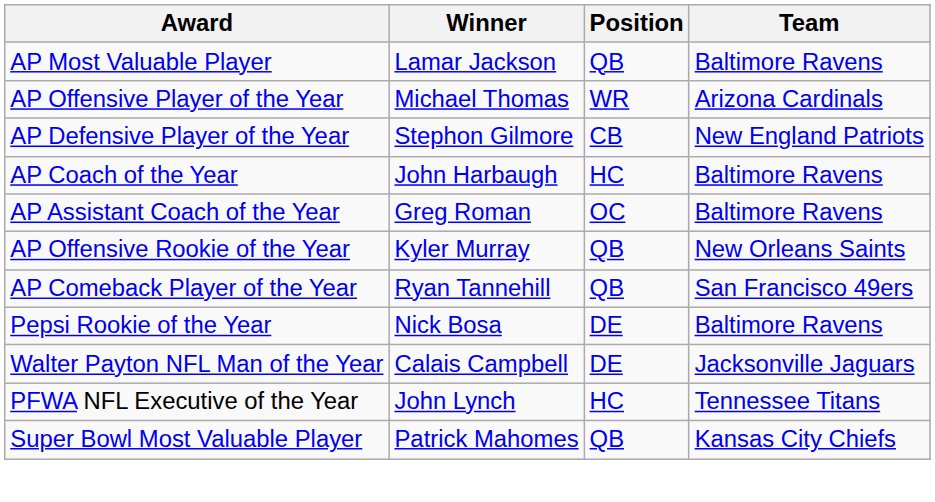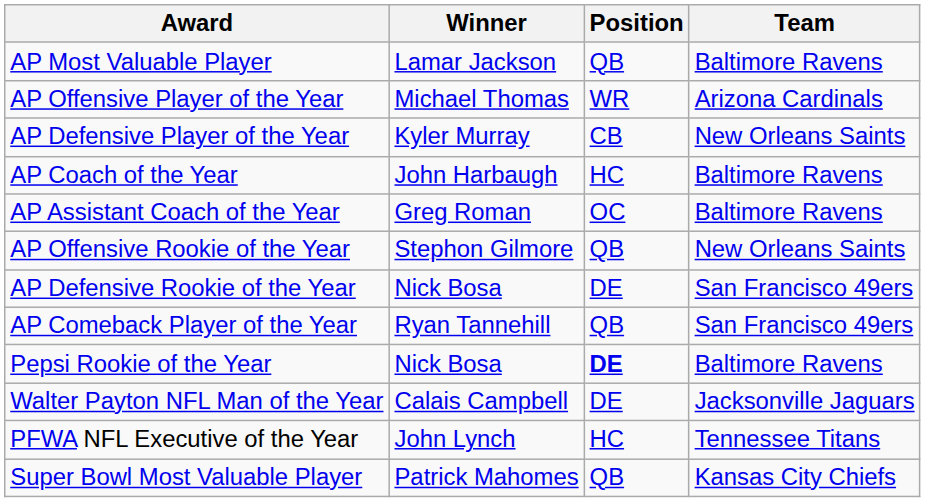AP Defensive Player of the Year | Winner: Stephon Gilmore -> Kyler Murray
AP Defensive Player of the Year | Team: New England Patriots -> New Orleans Saints
AP Offensive Rookie of the Year | Winner: Kyler Murray -> Stephon Gilmore
+ row: AP Defensive Rookie of the Year | Nick Bosa | DE | San Francisco 49ers
Pepsi Rookie of the Year | Position: normal -> bold
